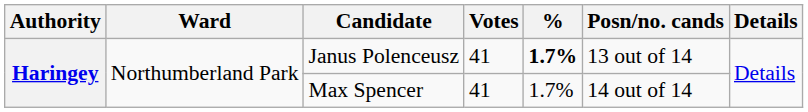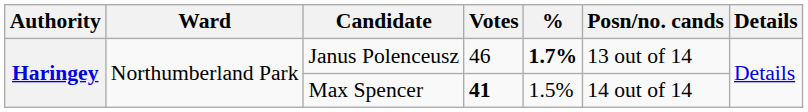Janus Polenceusz | Votes: 41 -> 46
Max Spencer | Votes: normal -> bold
Max Spencer | %: 1.7% -> 1.5%
